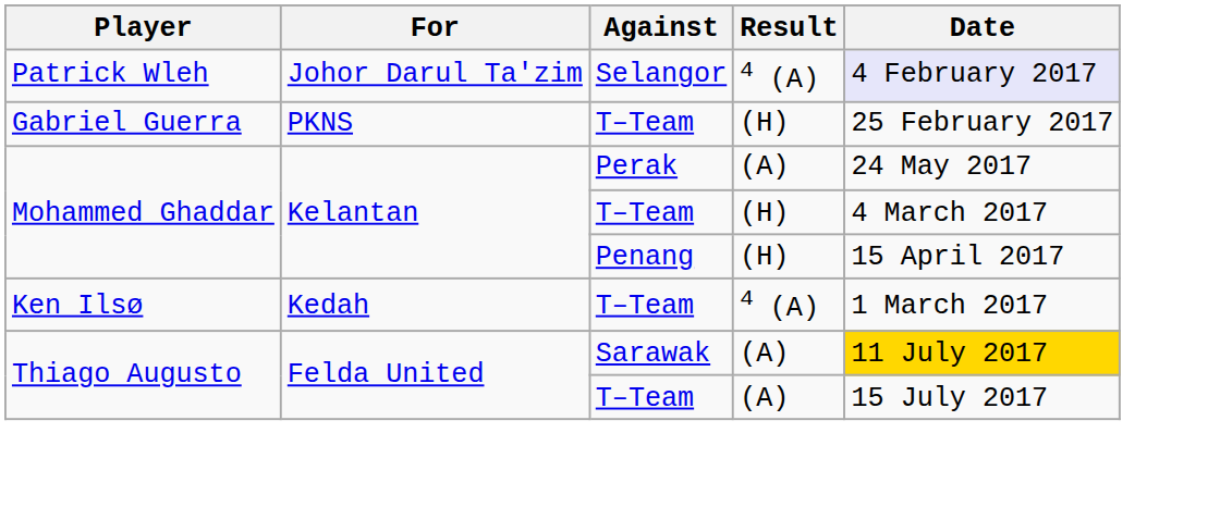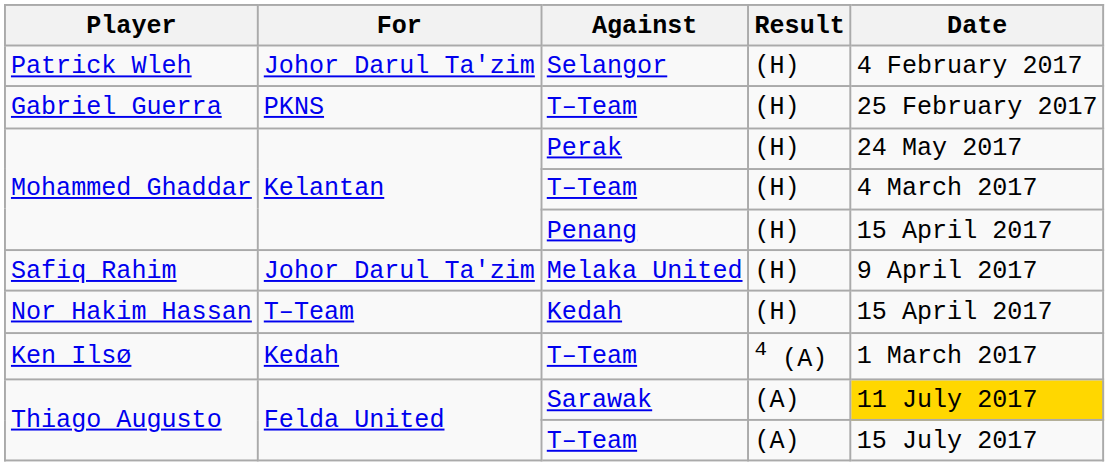Patrick Wleh | Result: 4 (A) -> (H)
Patrick Wleh | Date: lavender background -> no background
Mohammed Ghaddar / Perak | Result: (A) -> (H)
+ row: Safiq Rahim | Johor Darul Ta'zim | Melaka United | (H) | 9 April 2017
+ row: Nor Hakim Hassan | T–Team | Kedah | (H) | 15 April 2017
